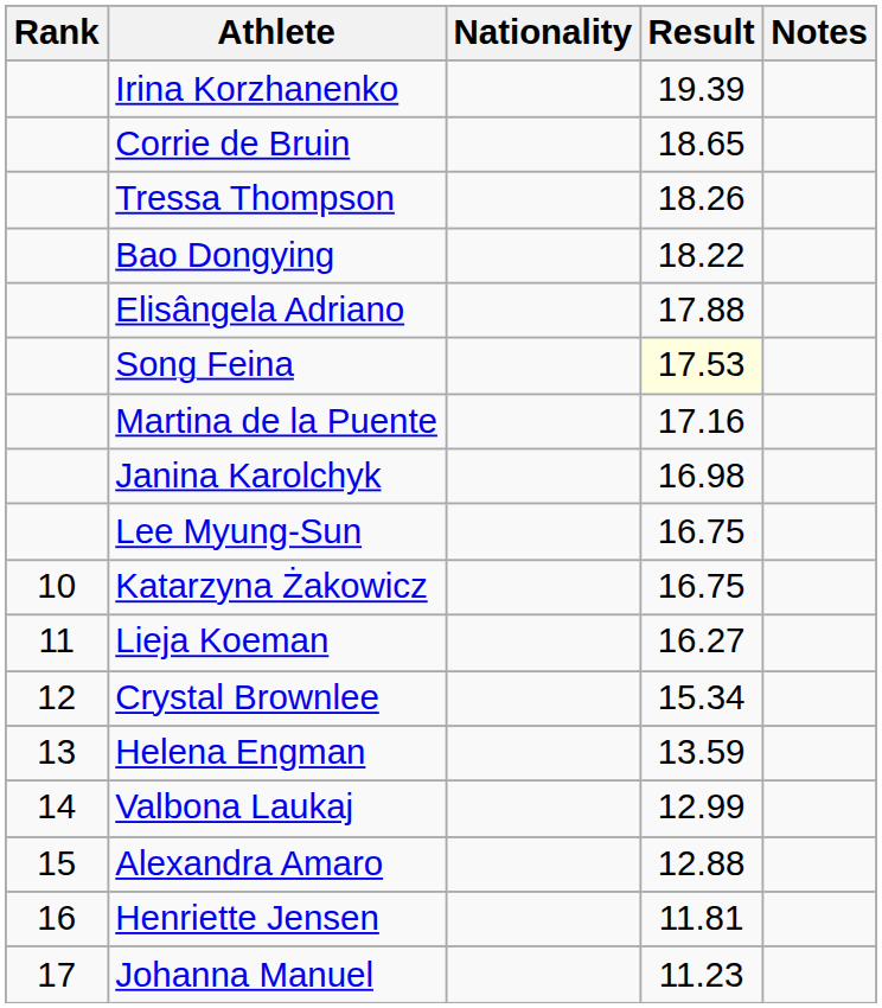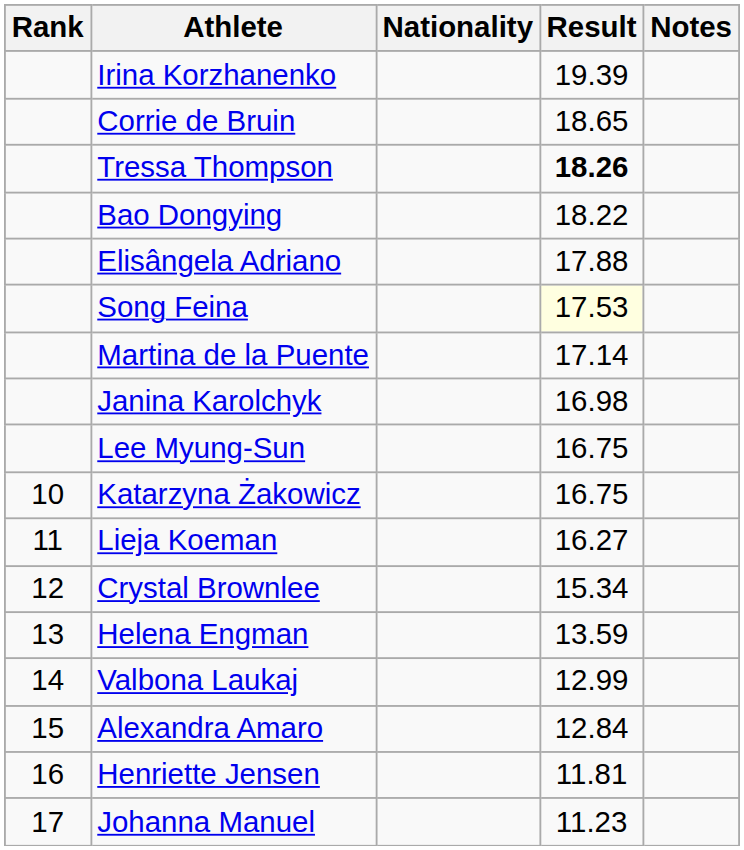Tressa Thompson | Result: normal -> bold
Martina de la Puente | Result: 17.16 -> 17.14
Alexandra Amaro | Result: 12.88 -> 12.84
